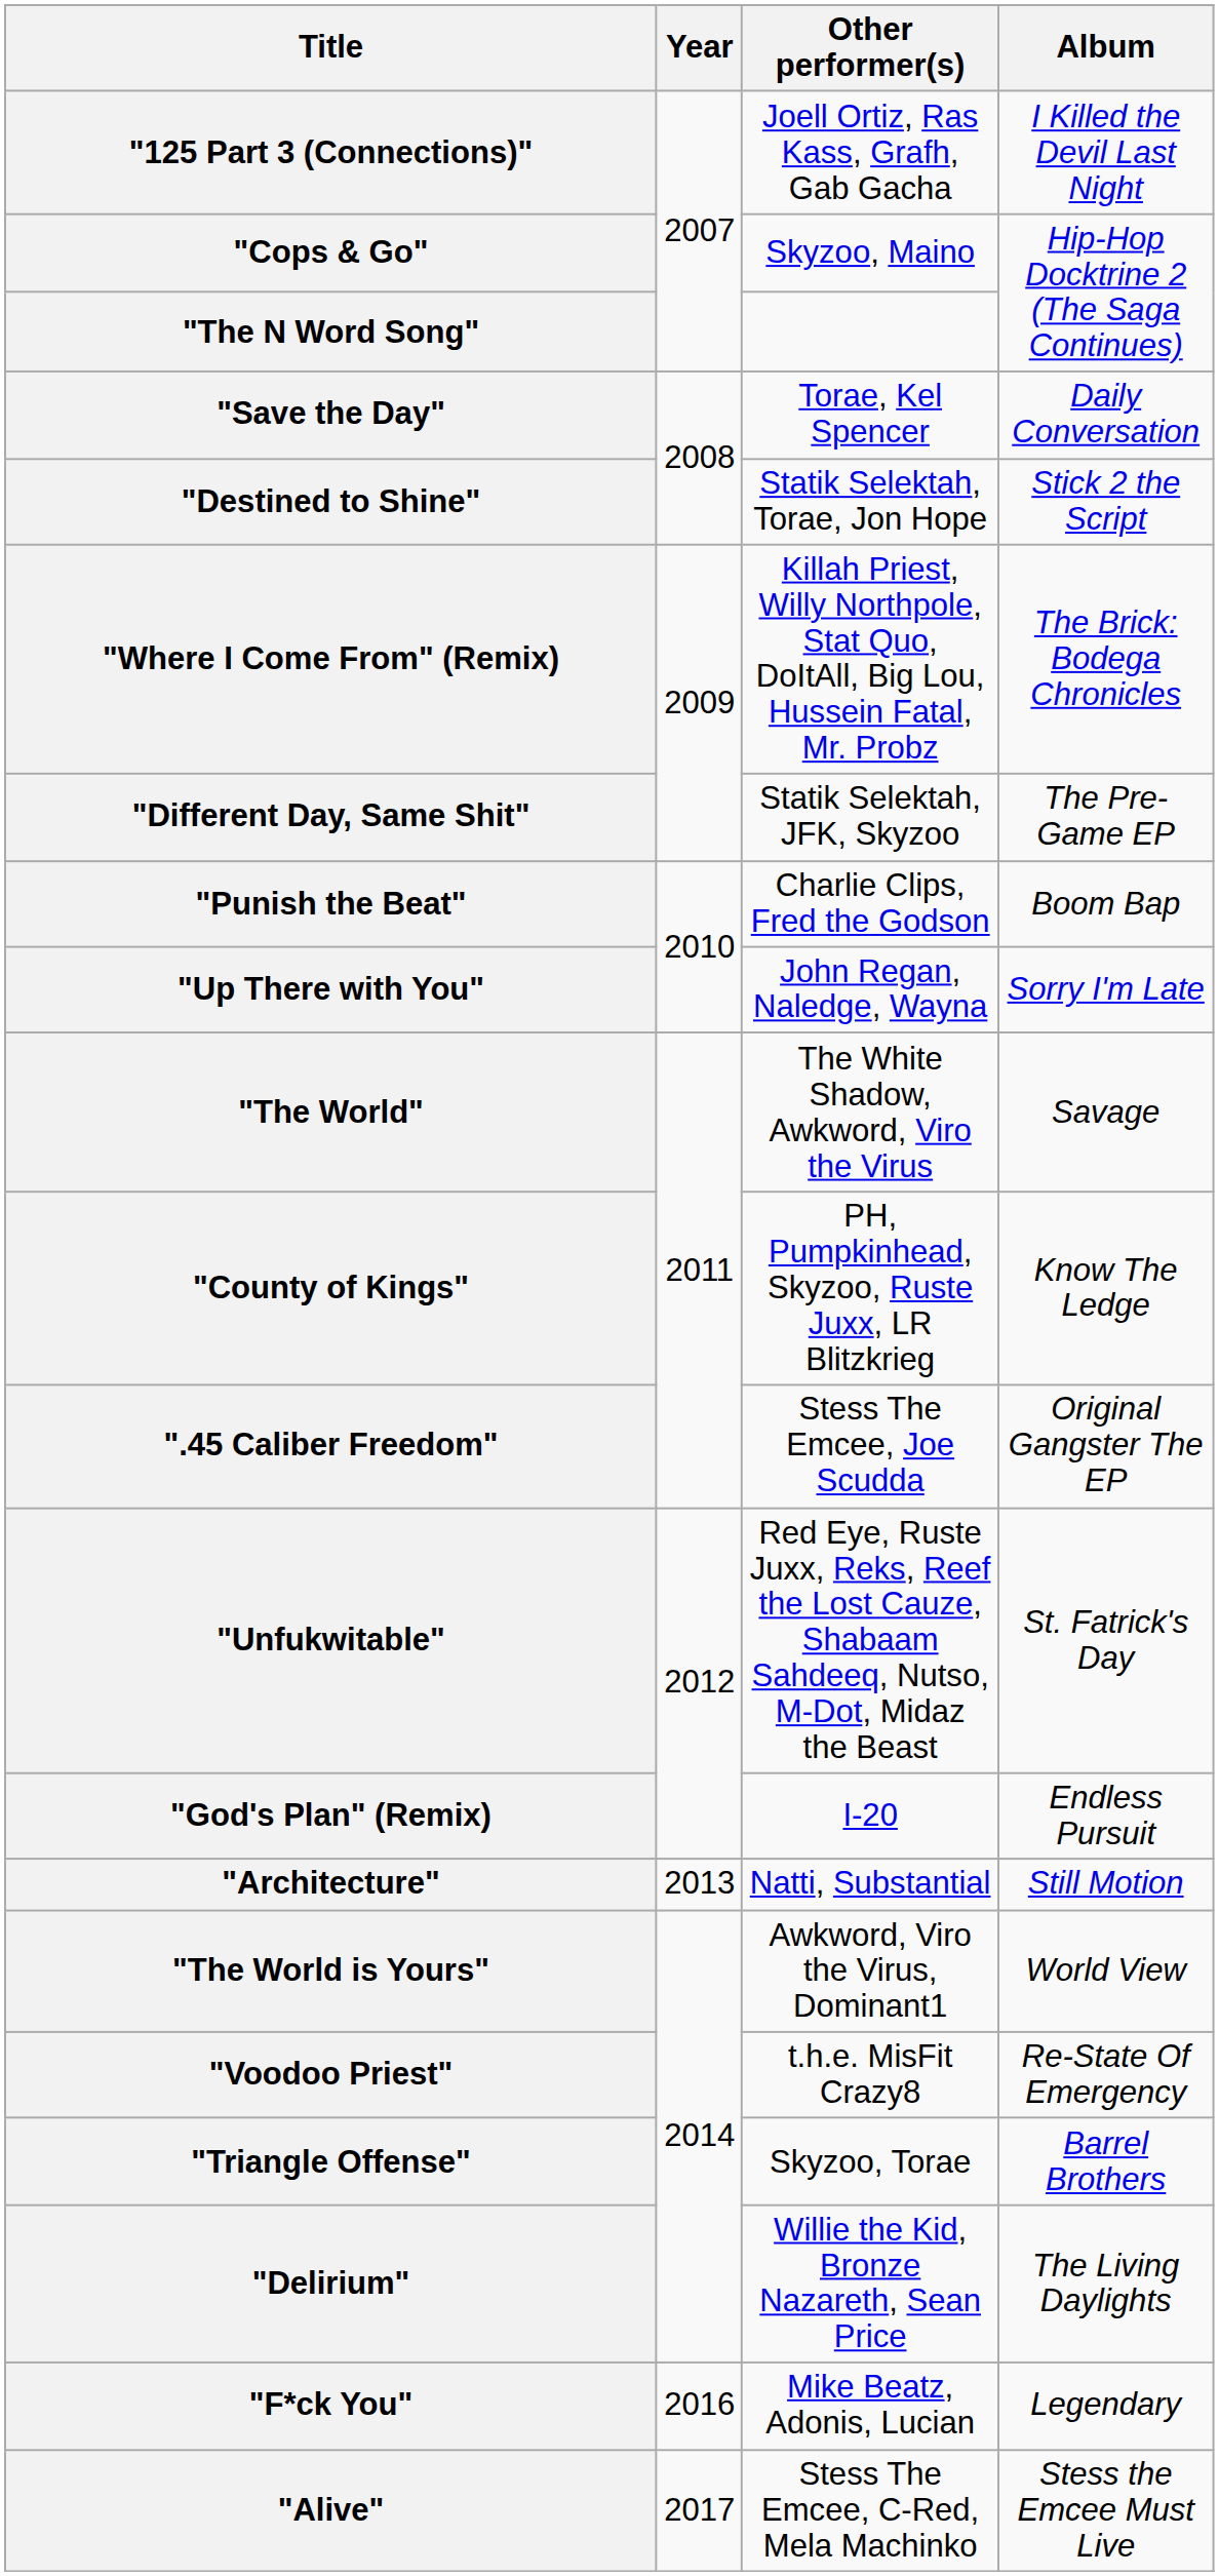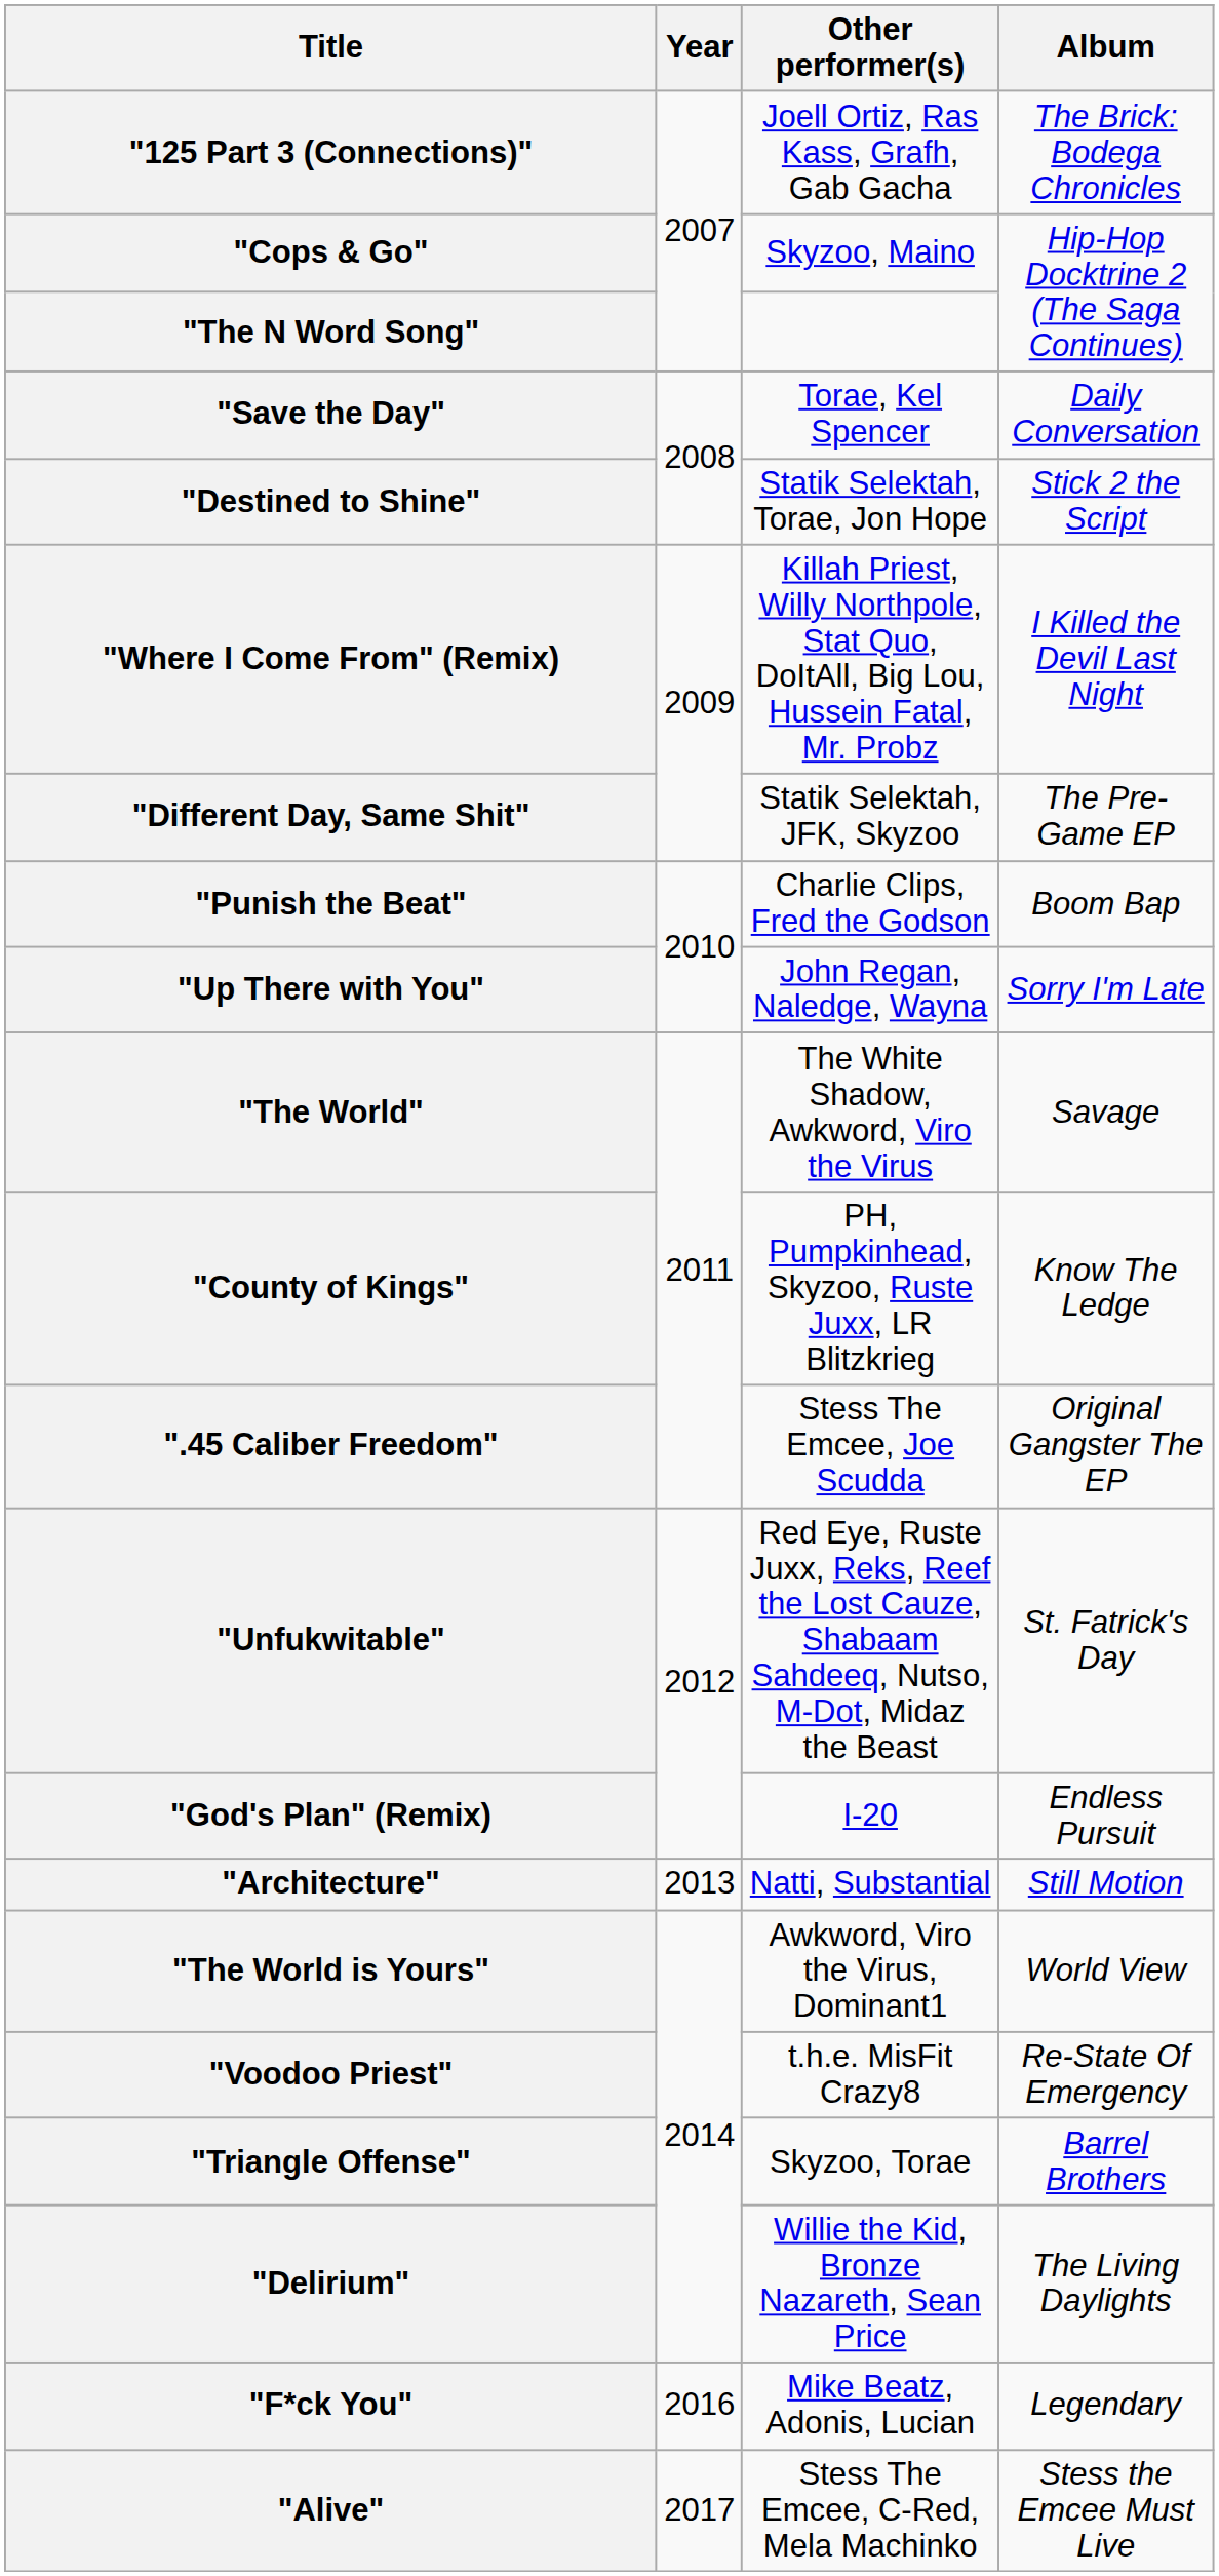"125 Part 3 (Connections)" | Album: I Killed the Devil Last Night -> The Brick: Bodega Chronicles
"Where I Come From" (Remix) | Album: The Brick: Bodega Chronicles -> I Killed the Devil Last Night
